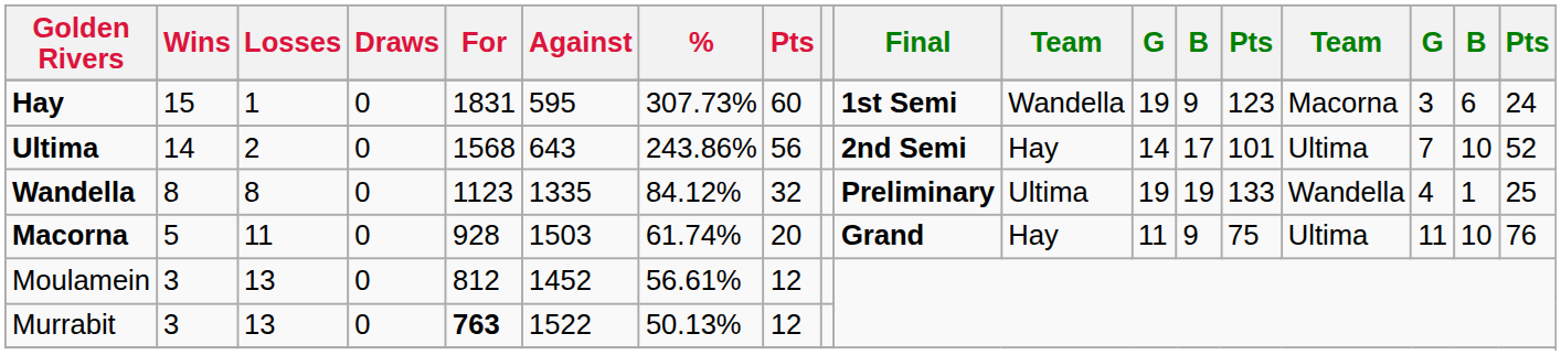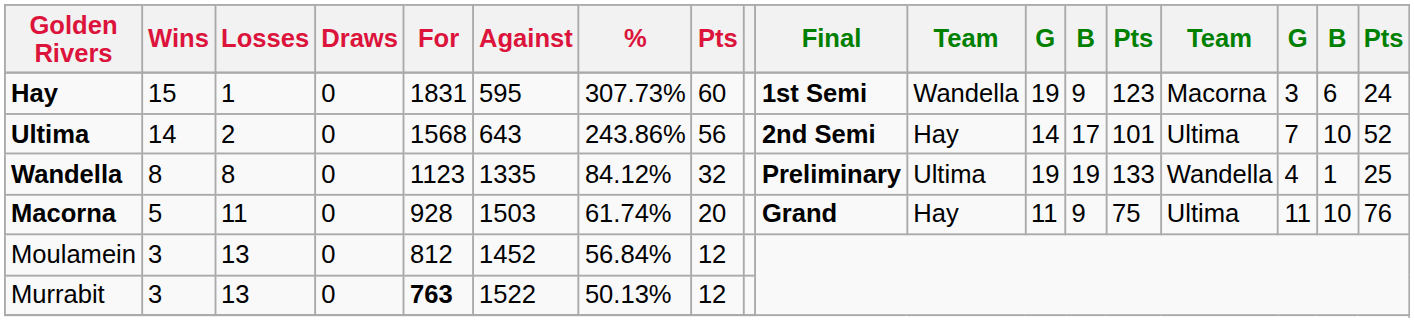Moulamein | %: 56.61% -> 56.84%
